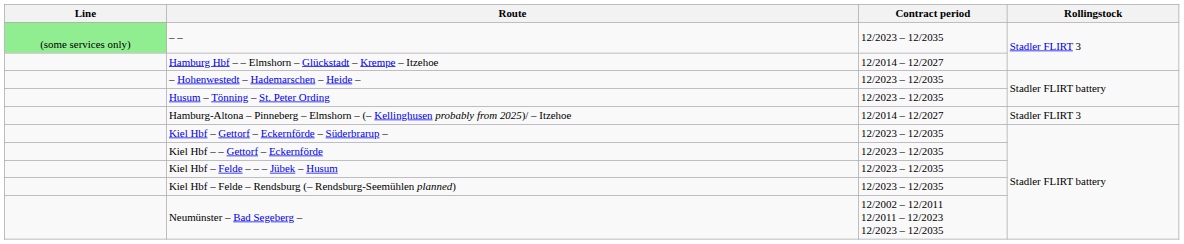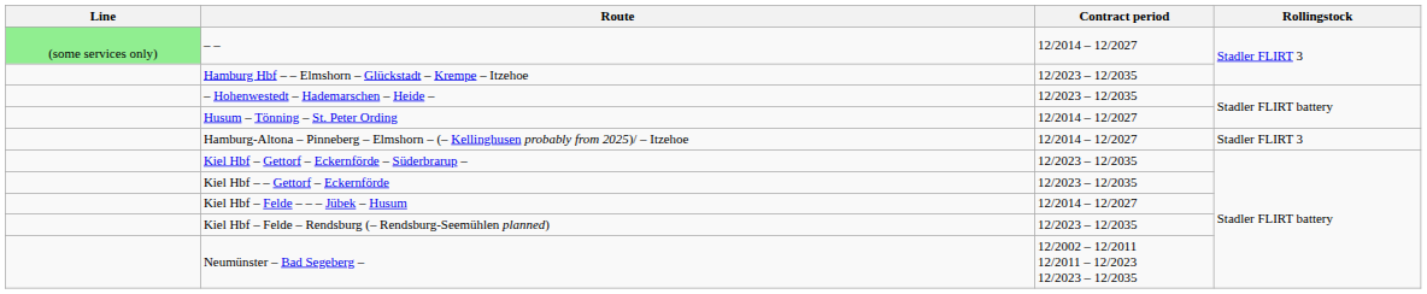– – | Contract period: 12/2023 – 12/2035 -> 12/2014 – 12/2027
Hamburg Hbf – – Elmshorn – Glückstadt – Krempe – Itzehoe | Contract period: 12/2014 – 12/2027 -> 12/2023 – 12/2035
Husum – Tönning – St. Peter Ording | Contract period: 12/2023 – 12/2035 -> 12/2014 – 12/2027
Kiel Hbf – Felde – – – Jübek – Husum | Contract period: 12/2023 – 12/2035 -> 12/2014 – 12/2027
